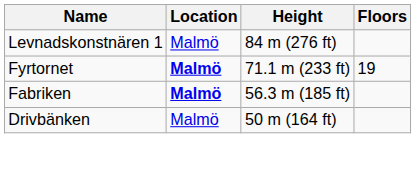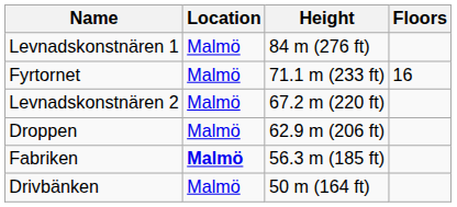Fyrtornet | Location: bold -> normal
Fyrtornet | Floors: 19 -> 16
+ row: Levnadskonstnären 2 | Malmö | 67.2 m (220 ft)
+ row: Droppen | Malmö | 62.9 m (206 ft)
